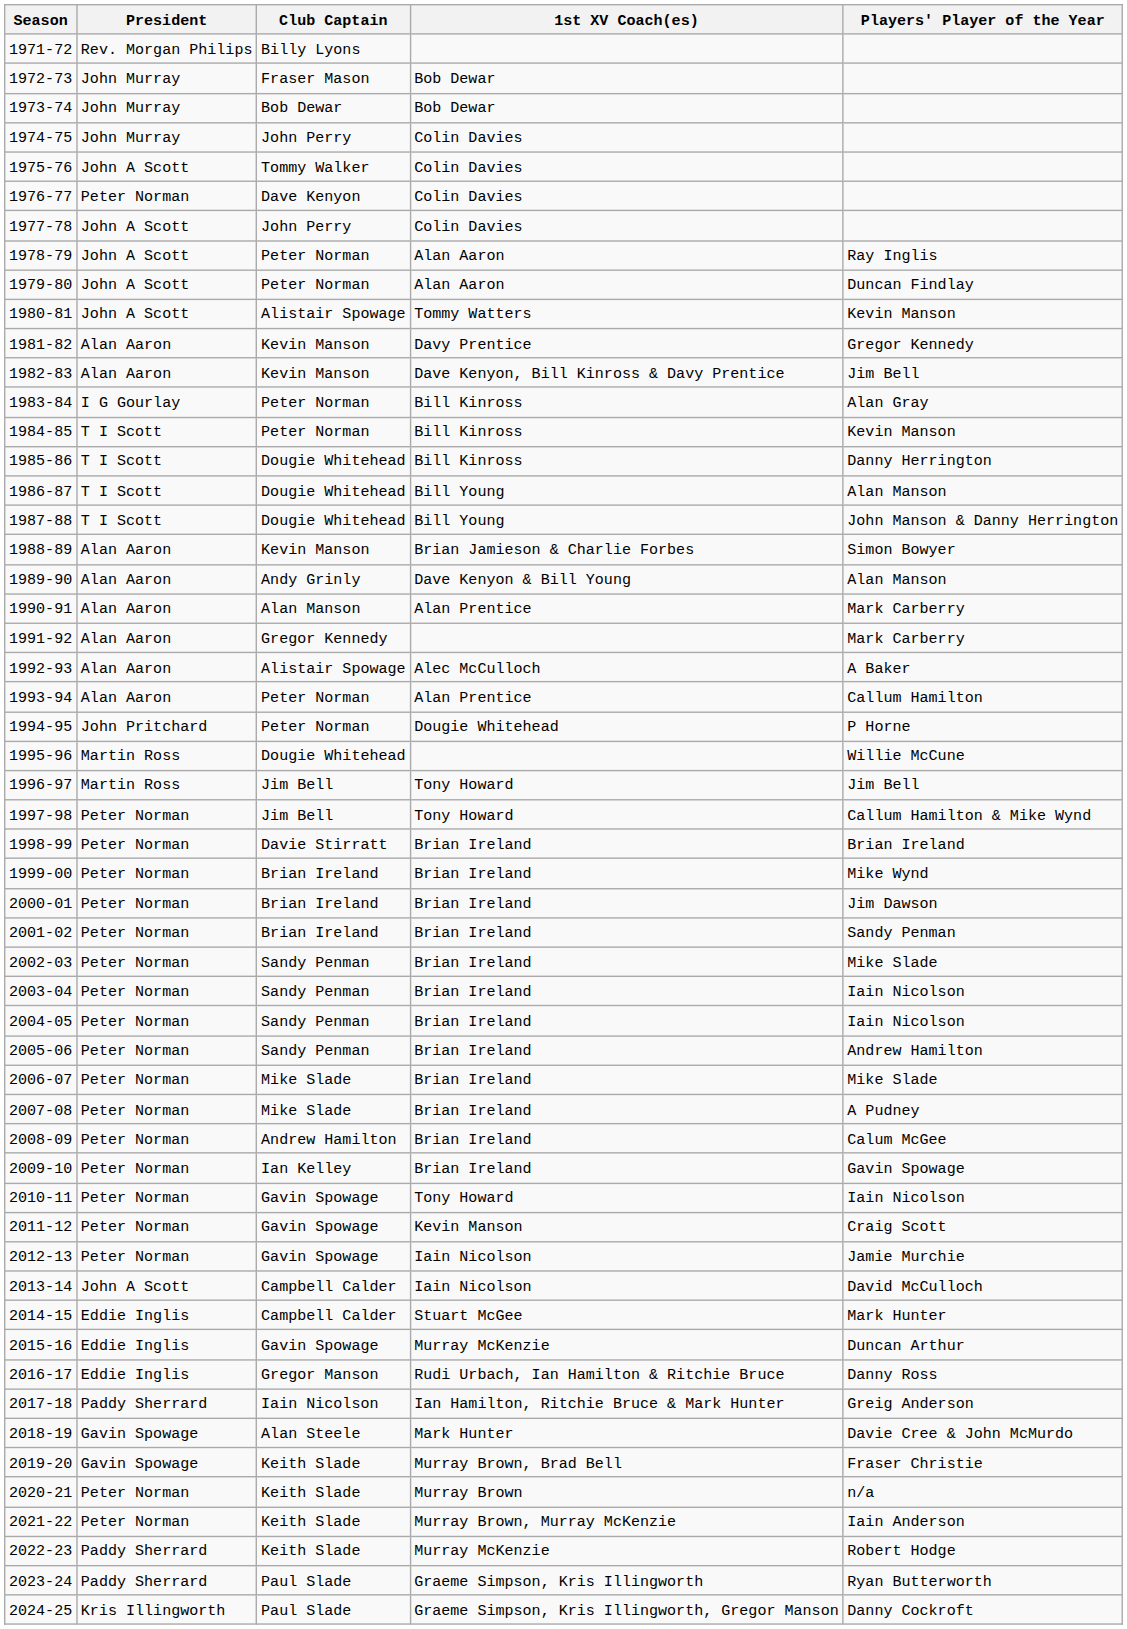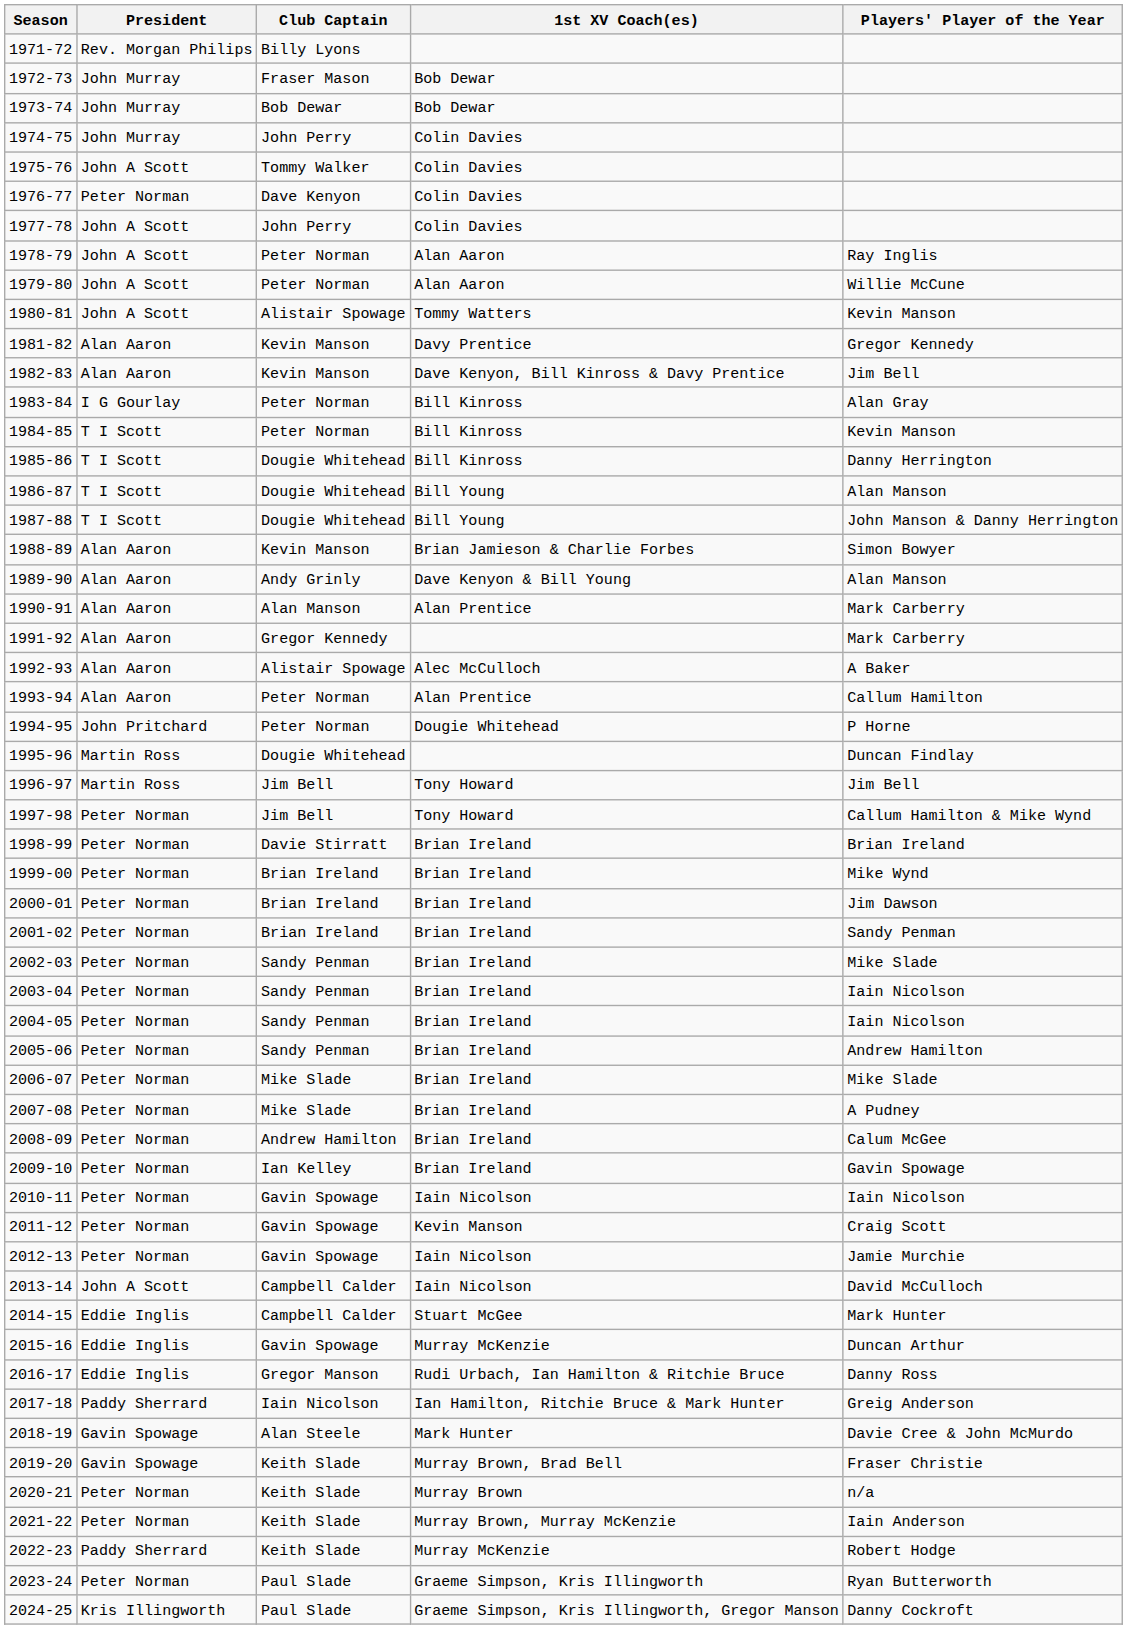1979-80 | Players' Player of the Year: Duncan Findlay -> Willie McCune
1995-96 | Players' Player of the Year: Willie McCune -> Duncan Findlay
2010-11 | 1st XV Coach(es): Tony Howard -> Iain Nicolson
2023-24 | President: Paddy Sherrard -> Peter Norman
